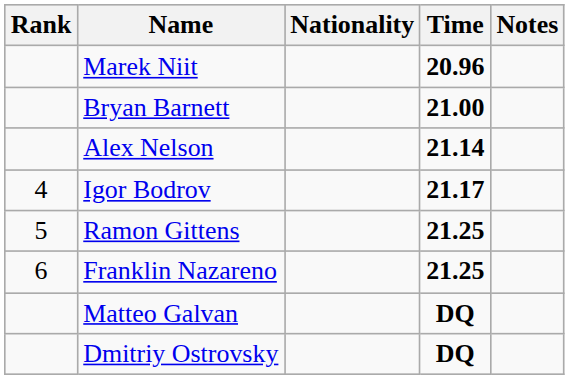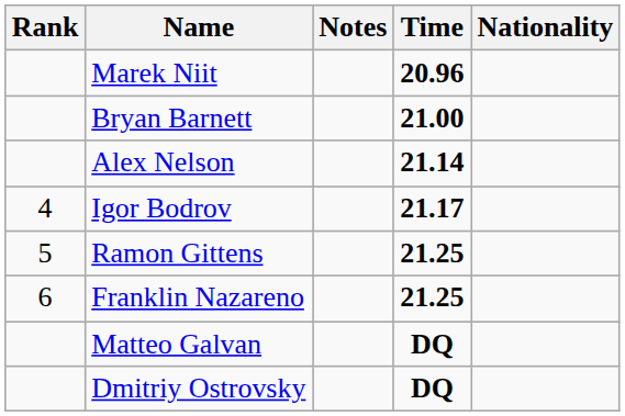columns swapped: Nationality <-> Notes
